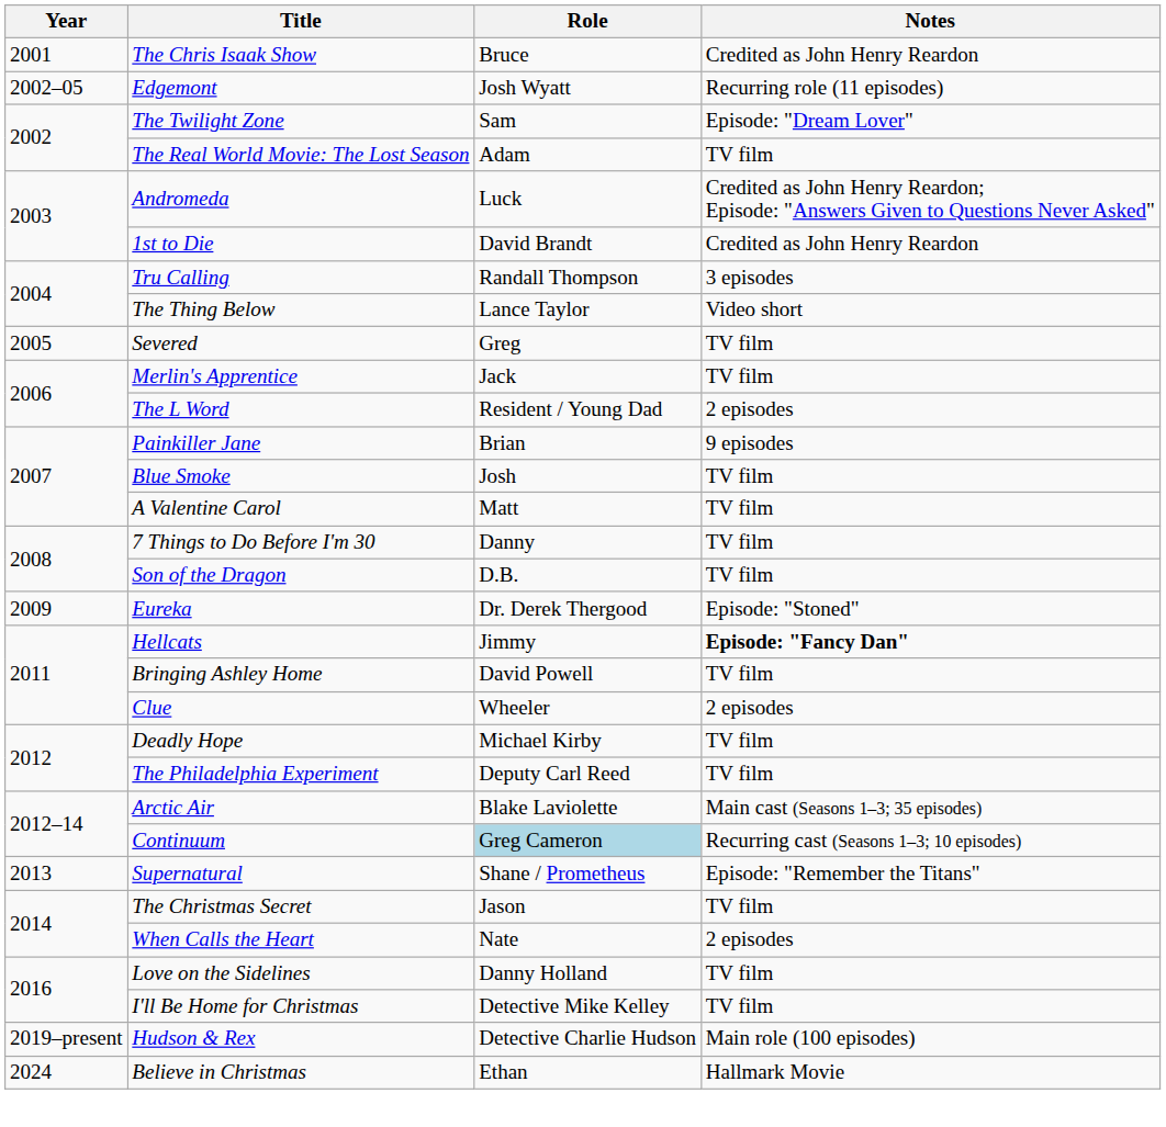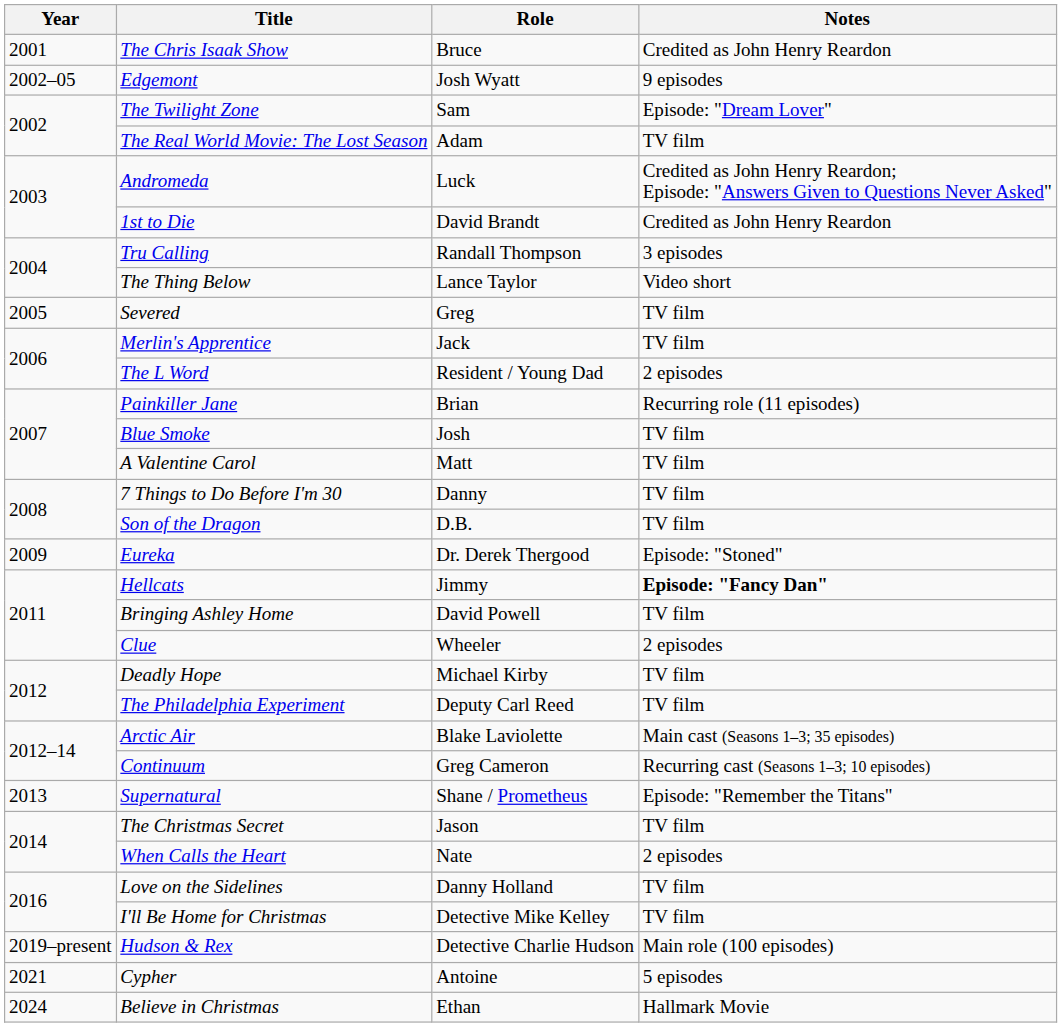Edgemont | Notes: Recurring role (11 episodes) -> 9 episodes
Painkiller Jane | Notes: 9 episodes -> Recurring role (11 episodes)
Continuum | Role: lightblue background -> no background
+ row: 2021 | Cypher | Antoine | 5 episodes
